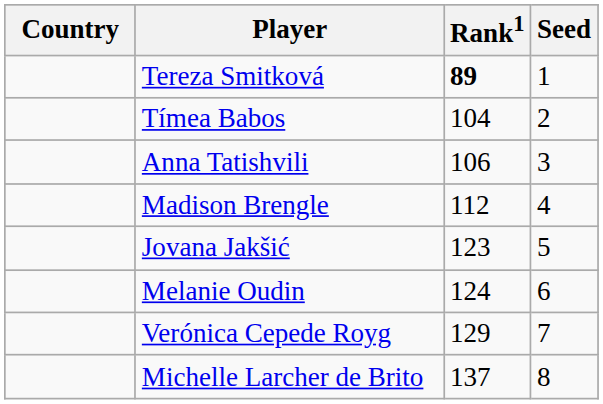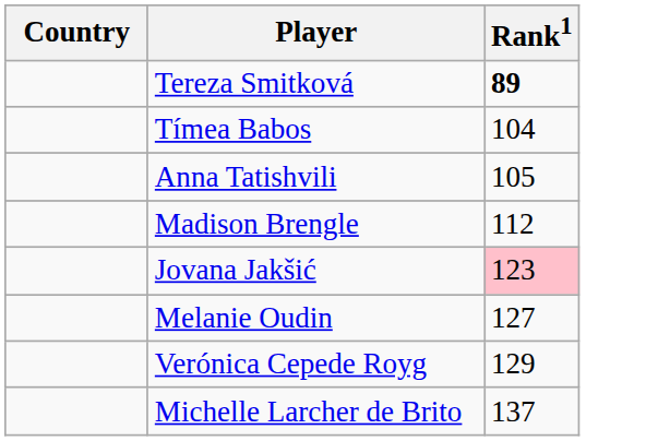- column: Seed | 1 | 2 | 3 | 4 | 5 | 6 | 7 | 8
Anna Tatishvili | Rank1: 106 -> 105
Jovana Jakšić | Rank1: no background -> pink background
Melanie Oudin | Rank1: 124 -> 127
